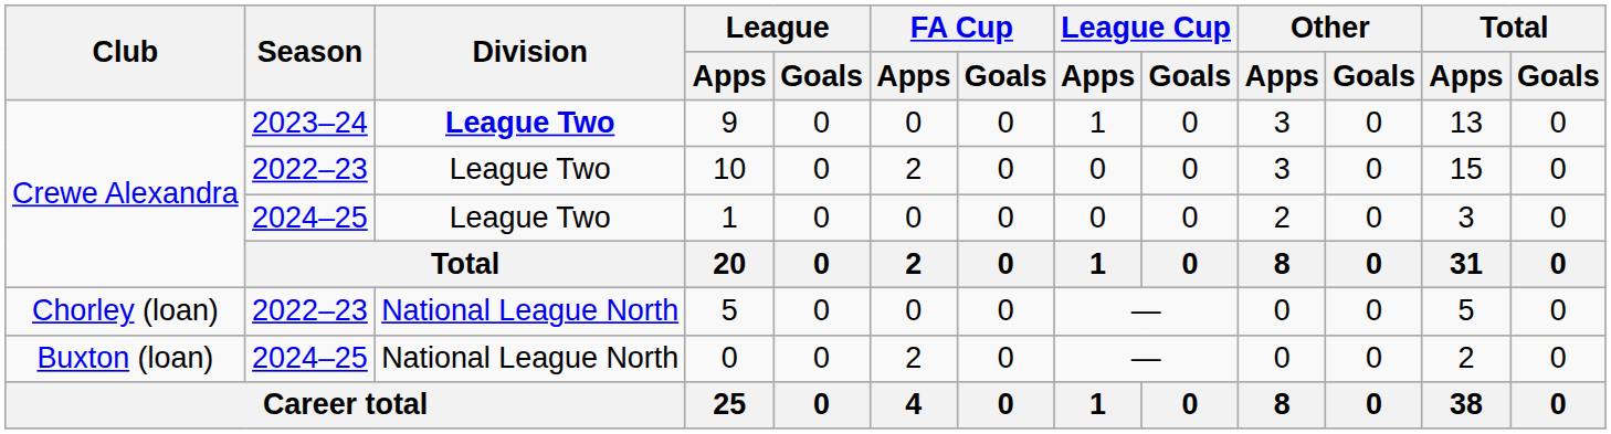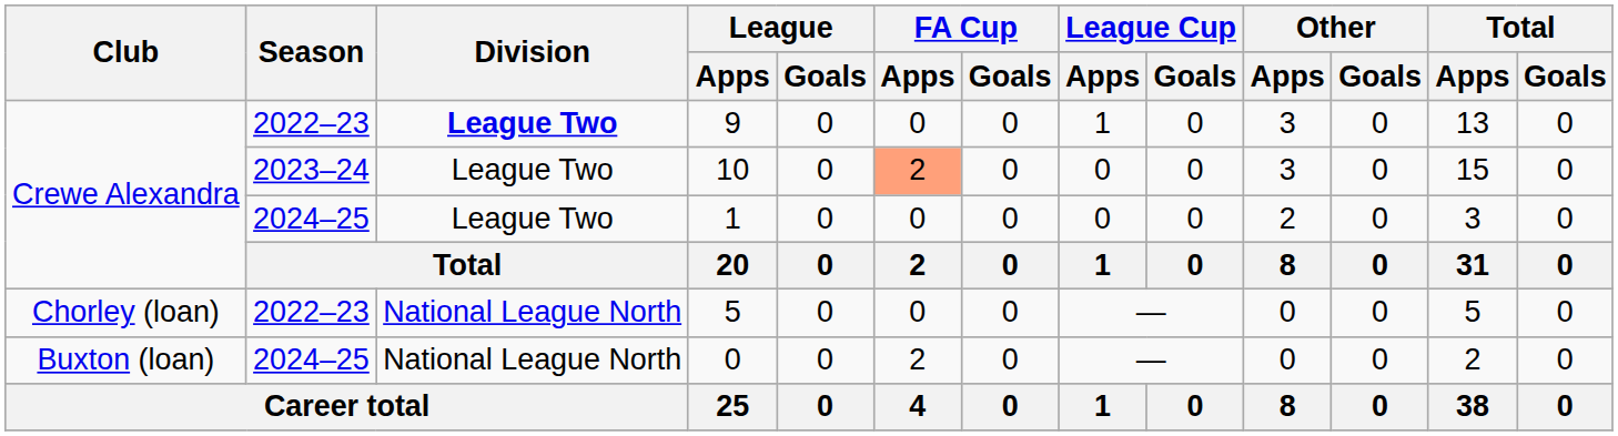9 | Season: 2023–24 -> 2022–23
10 | Season: 2022–23 -> 2023–24
10 | FA Cup / Apps: no background -> lightsalmon background
